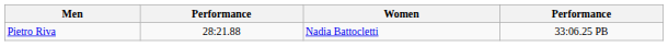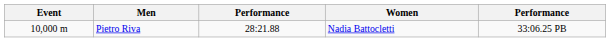+ column: Event | 10,000 m
